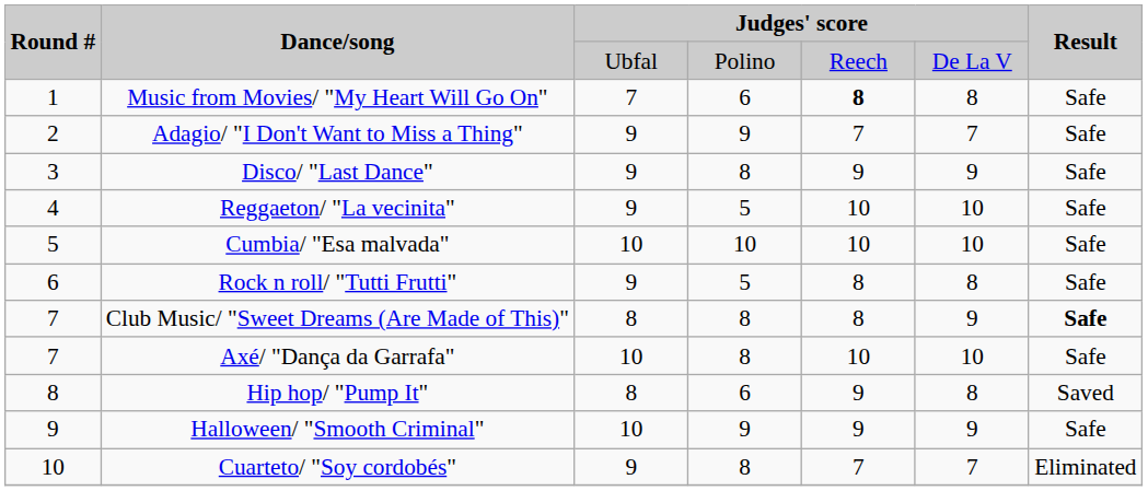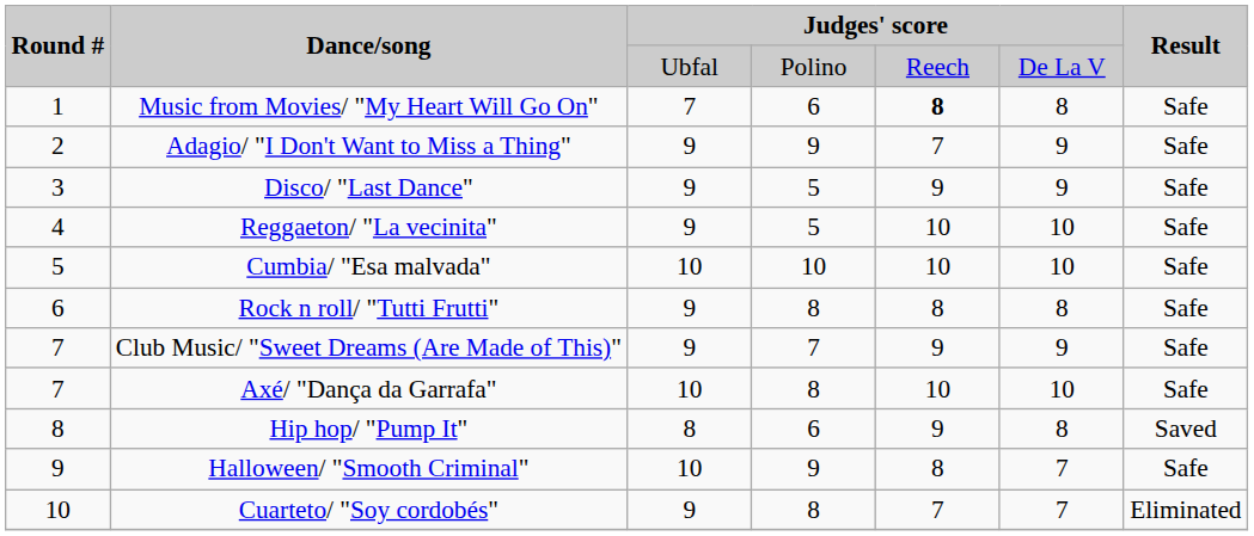Adagio/ "I Don't Want to Miss a Thing" | column 6: 7 -> 9
Disco/ "Last Dance" | column 4: 8 -> 5
Rock n roll/ "Tutti Frutti" | column 4: 5 -> 8
Club Music/ "Sweet Dreams (Are Made of This)" | column 3: 8 -> 9
Club Music/ "Sweet Dreams (Are Made of This)" | column 4: 8 -> 7
Club Music/ "Sweet Dreams (Are Made of This)" | column 5: 8 -> 9
Club Music/ "Sweet Dreams (Are Made of This)" | Result: bold -> normal
Halloween/ "Smooth Criminal" | column 5: 9 -> 8
Halloween/ "Smooth Criminal" | column 6: 9 -> 7
